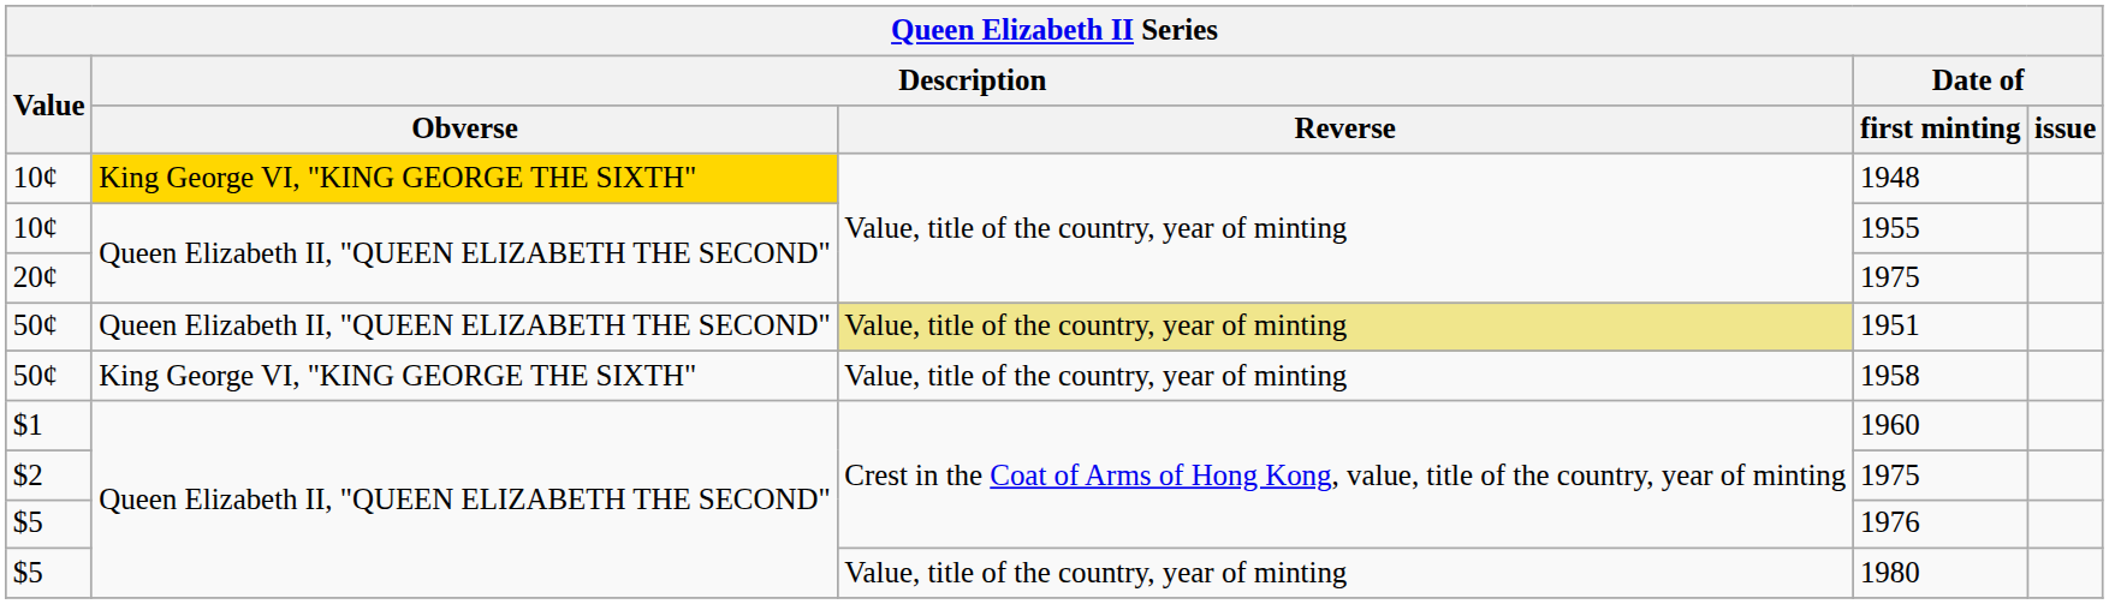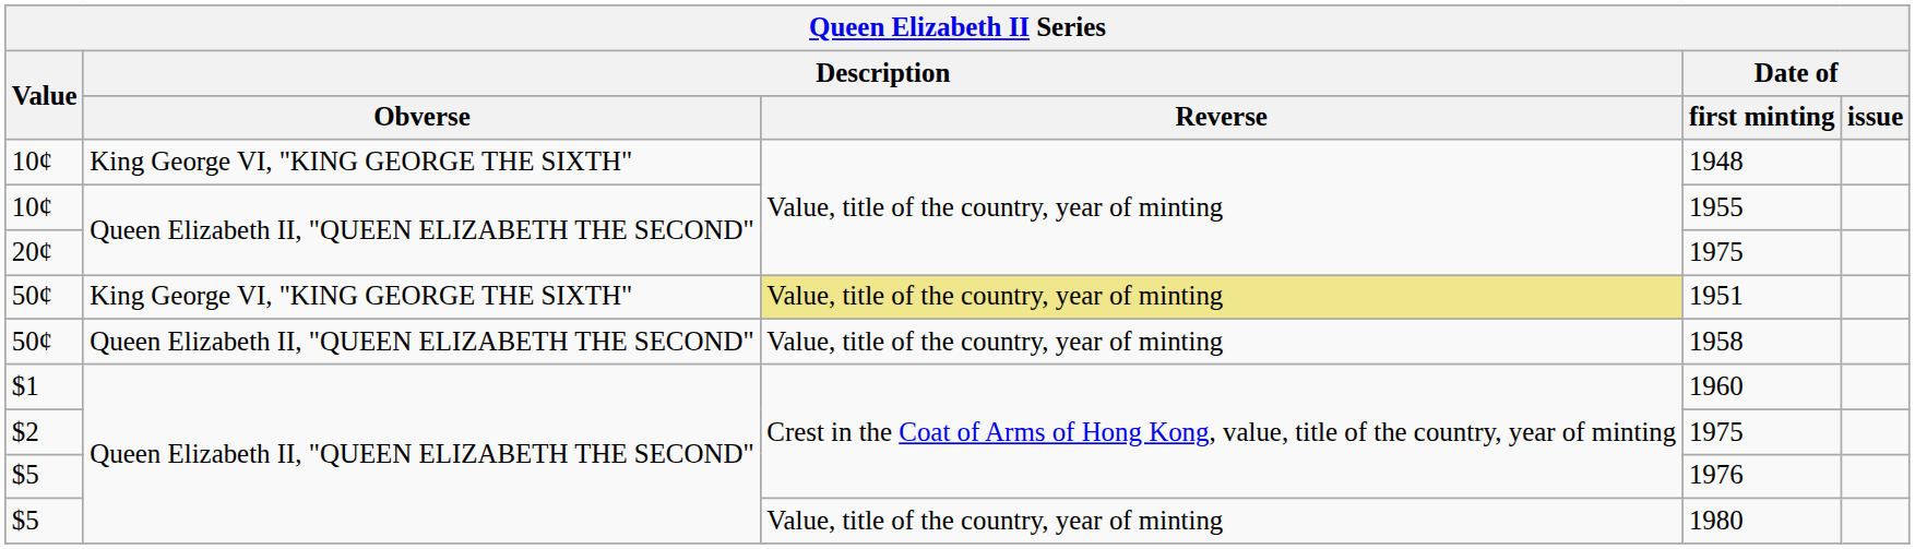1948 | Description / Obverse: gold background -> no background
1951 | Description / Obverse: Queen Elizabeth II, "QUEEN ELIZABETH THE SECOND" -> King George VI, "KING GEORGE THE SIXTH"
1958 | Description / Obverse: King George VI, "KING GEORGE THE SIXTH" -> Queen Elizabeth II, "QUEEN ELIZABETH THE SECOND"
